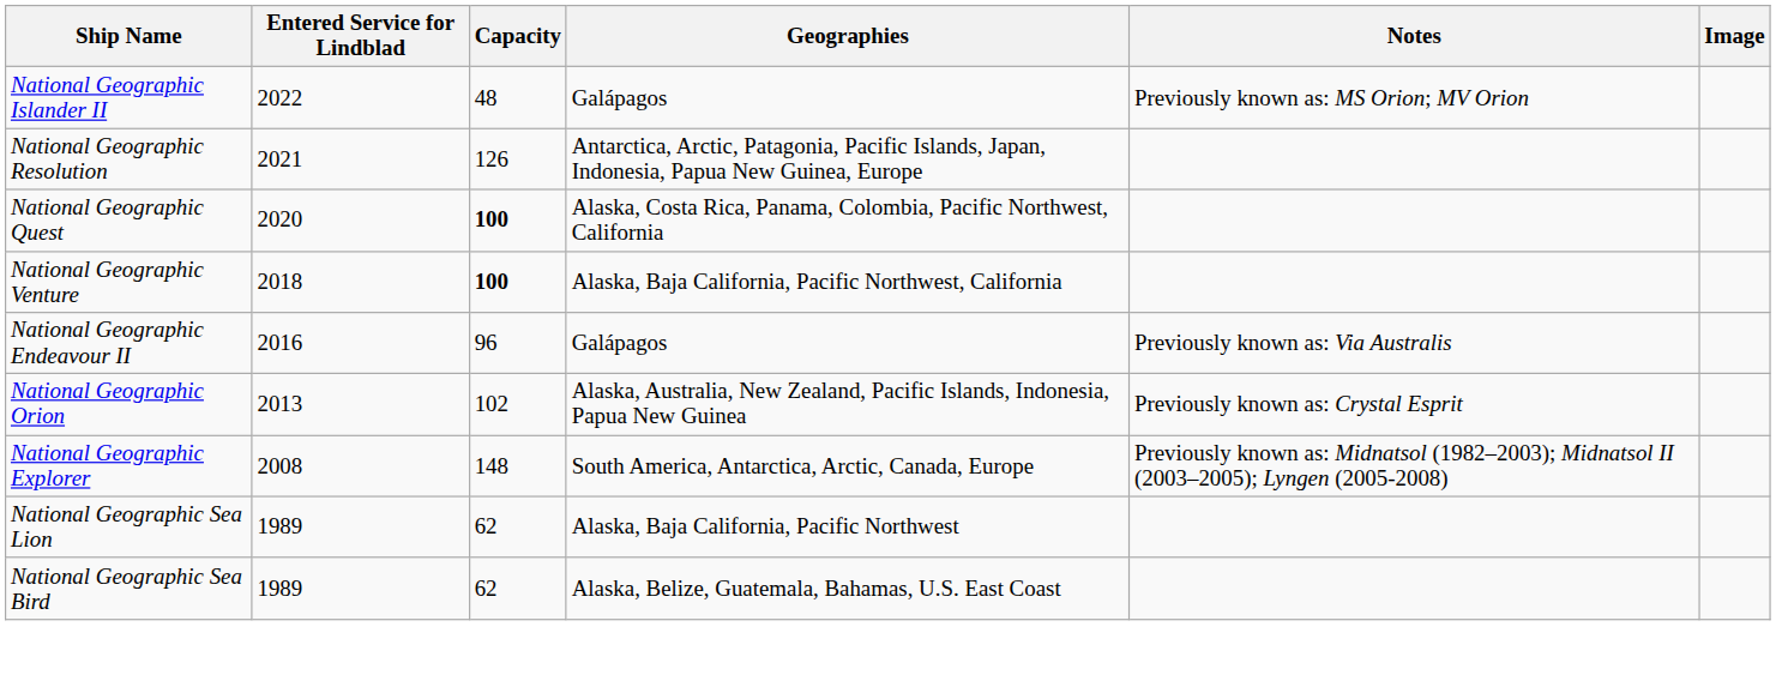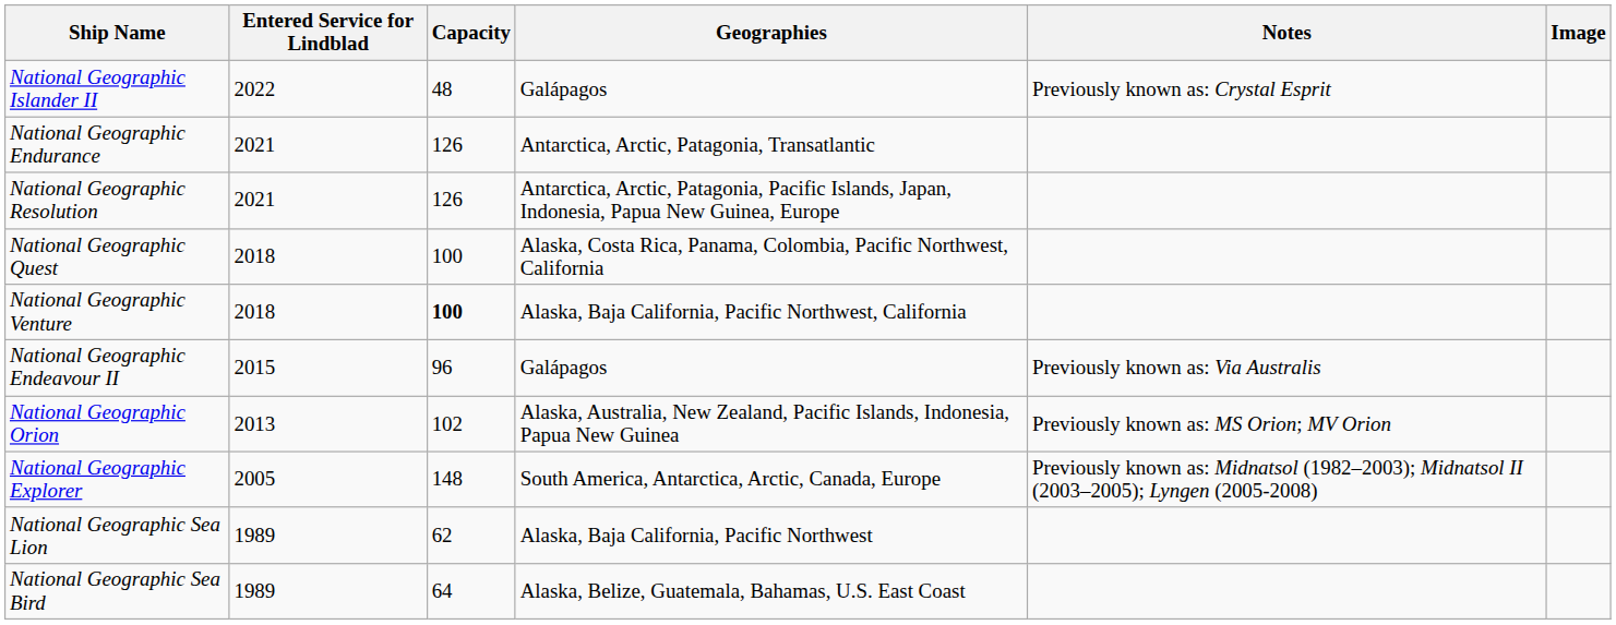National Geographic Islander II | Notes: Previously known as: MS Orion; MV Orion -> Previously known as: Crystal Esprit
+ row: National Geographic Endurance | 2021 | 126 | Antarctica, Arctic, Patagonia, Transatlantic
National Geographic Quest | Entered Service for Lindblad: 2020 -> 2018
National Geographic Quest | Capacity: bold -> normal
National Geographic Endeavour II | Entered Service for Lindblad: 2016 -> 2015
National Geographic Orion | Notes: Previously known as: Crystal Esprit -> Previously known as: MS Orion; MV Orion
National Geographic Explorer | Entered Service for Lindblad: 2008 -> 2005
National Geographic Sea Bird | Capacity: 62 -> 64
